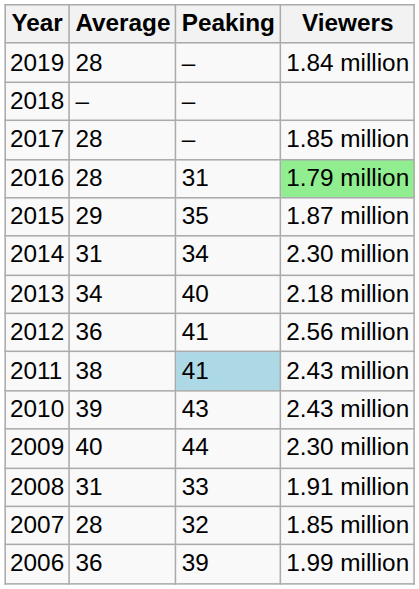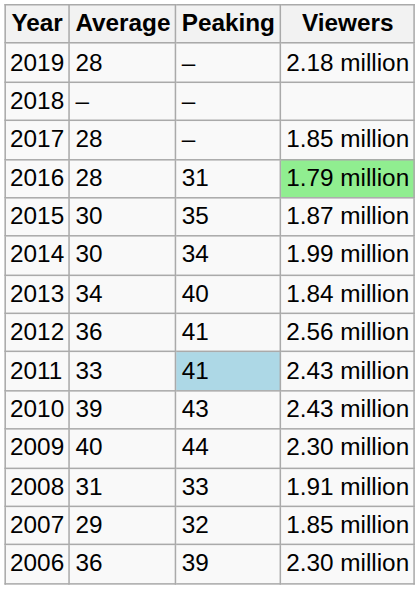2019 | Viewers: 1.84 million -> 2.18 million
2015 | Average: 29 -> 30
2014 | Average: 31 -> 30
2014 | Viewers: 2.30 million -> 1.99 million
2013 | Viewers: 2.18 million -> 1.84 million
2011 | Average: 38 -> 33
2007 | Average: 28 -> 29
2006 | Viewers: 1.99 million -> 2.30 million
